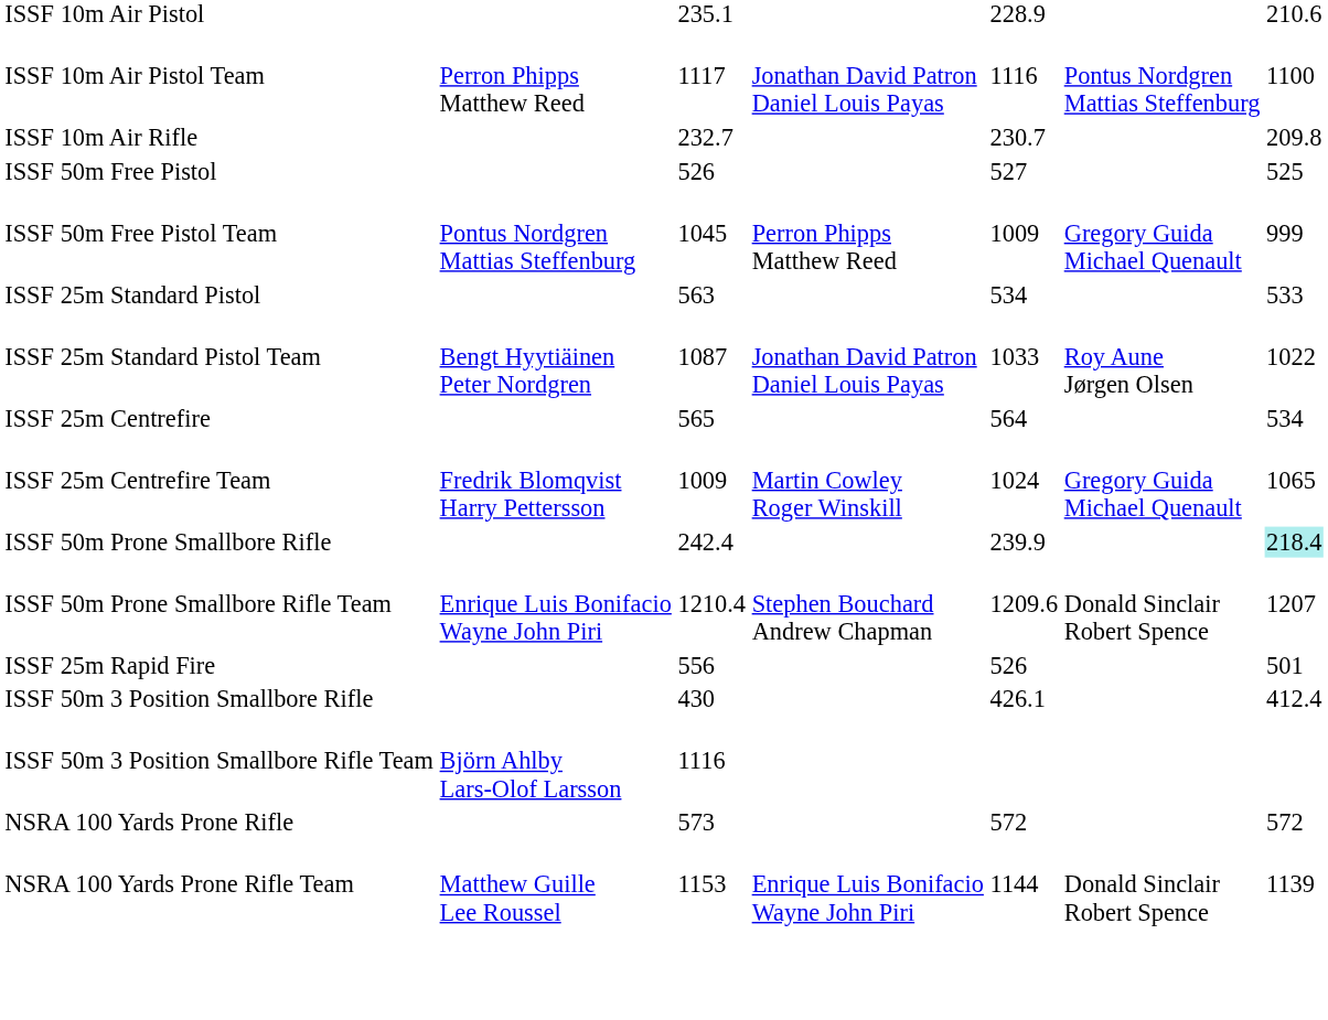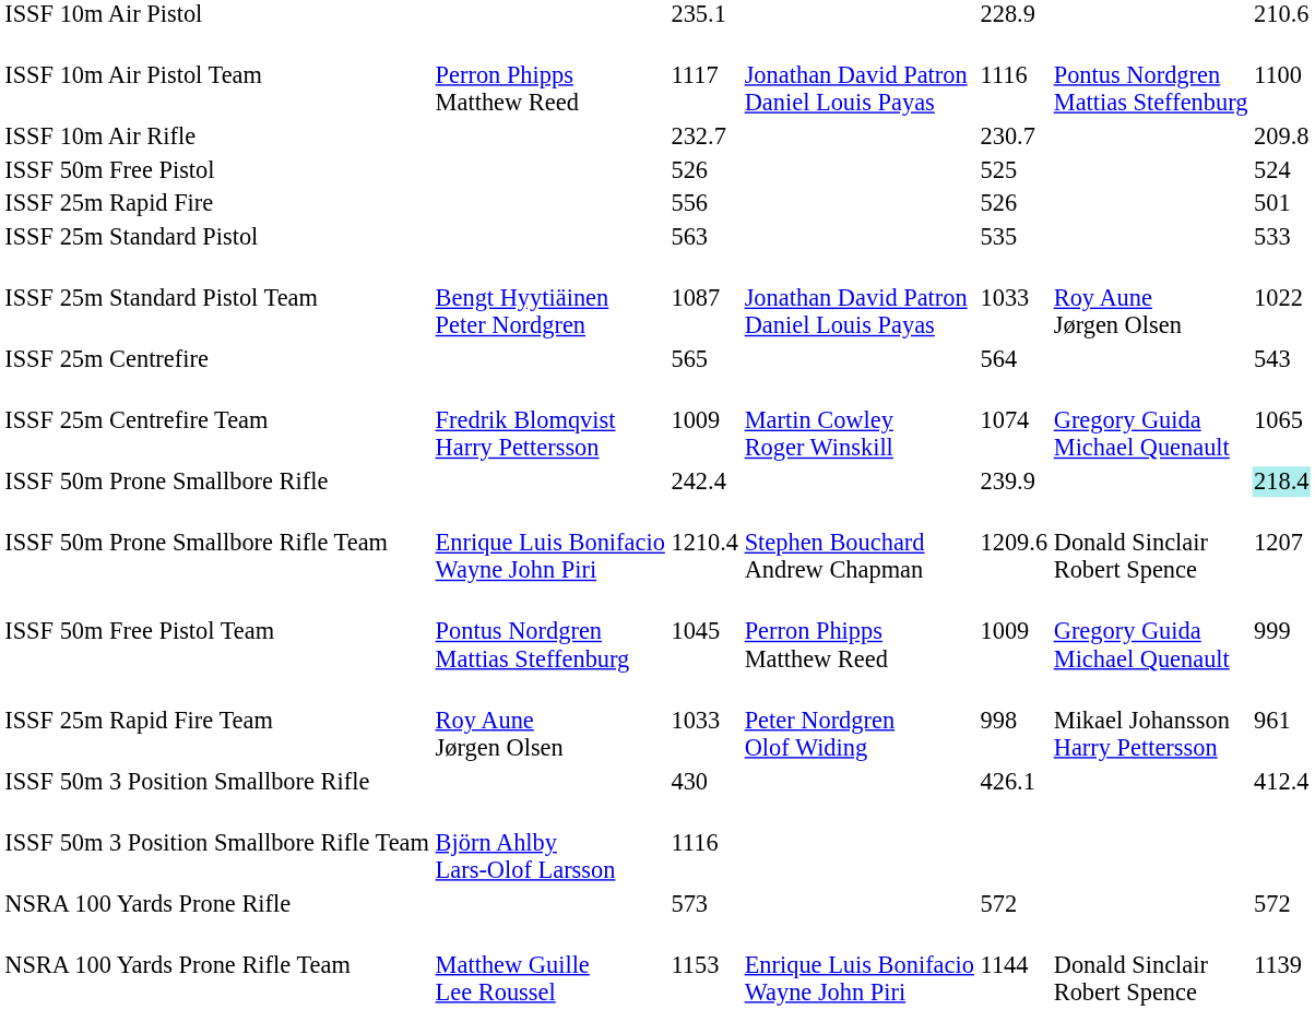ISSF 50m Free Pistol | column 5: 527 -> 525
ISSF 50m Free Pistol | column 7: 525 -> 524
rows swapped: ISSF 50m Free Pistol Team <-> ISSF 25m Rapid Fire
ISSF 25m Standard Pistol | column 5: 534 -> 535
ISSF 25m Centrefire | column 7: 534 -> 543
ISSF 25m Centrefire Team | column 5: 1024 -> 1074
+ row: ISSF 25m Rapid Fire Team | Roy Aune Jørgen Olsen | 1033 | Peter Nordgren Olof Widing | 998 | Mikael Johansson Harry Pettersson | 961
